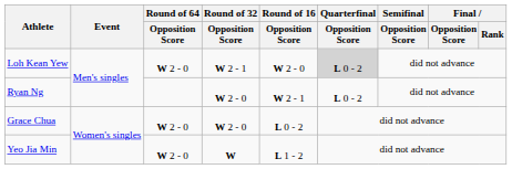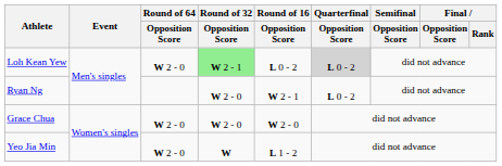Loh Kean Yew | Round of 32 / Opposition Score: no background -> lightgreen background
Loh Kean Yew | Round of 16 / Opposition Score: W 2 - 0 -> L 0 - 2
Grace Chua | Round of 16 / Opposition Score: L 0 - 2 -> W 2 - 0
